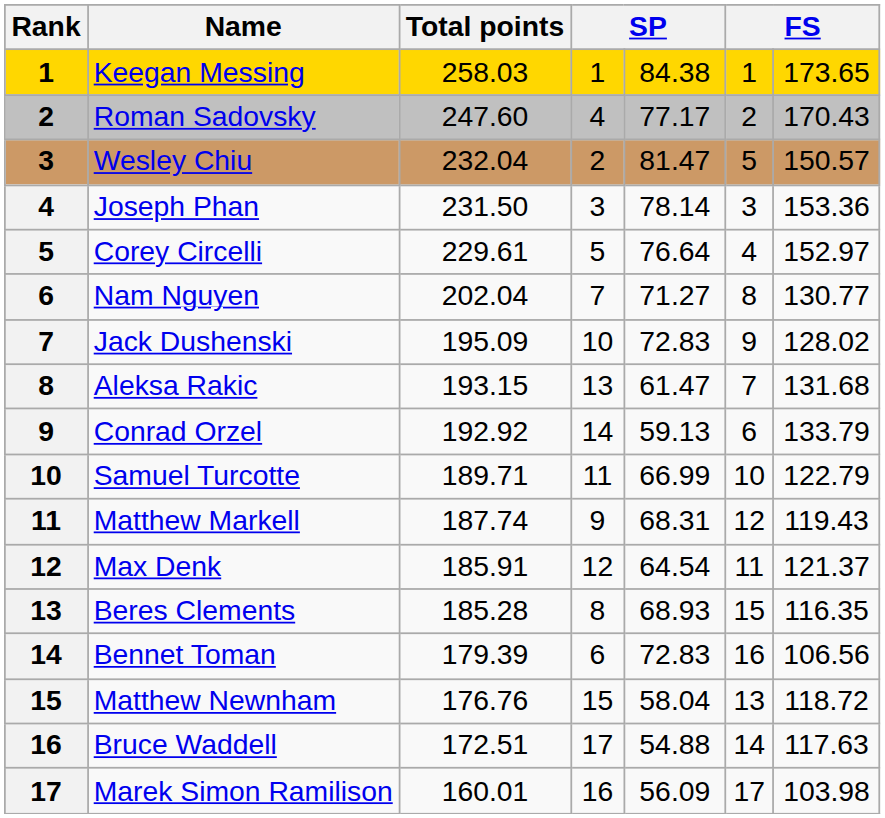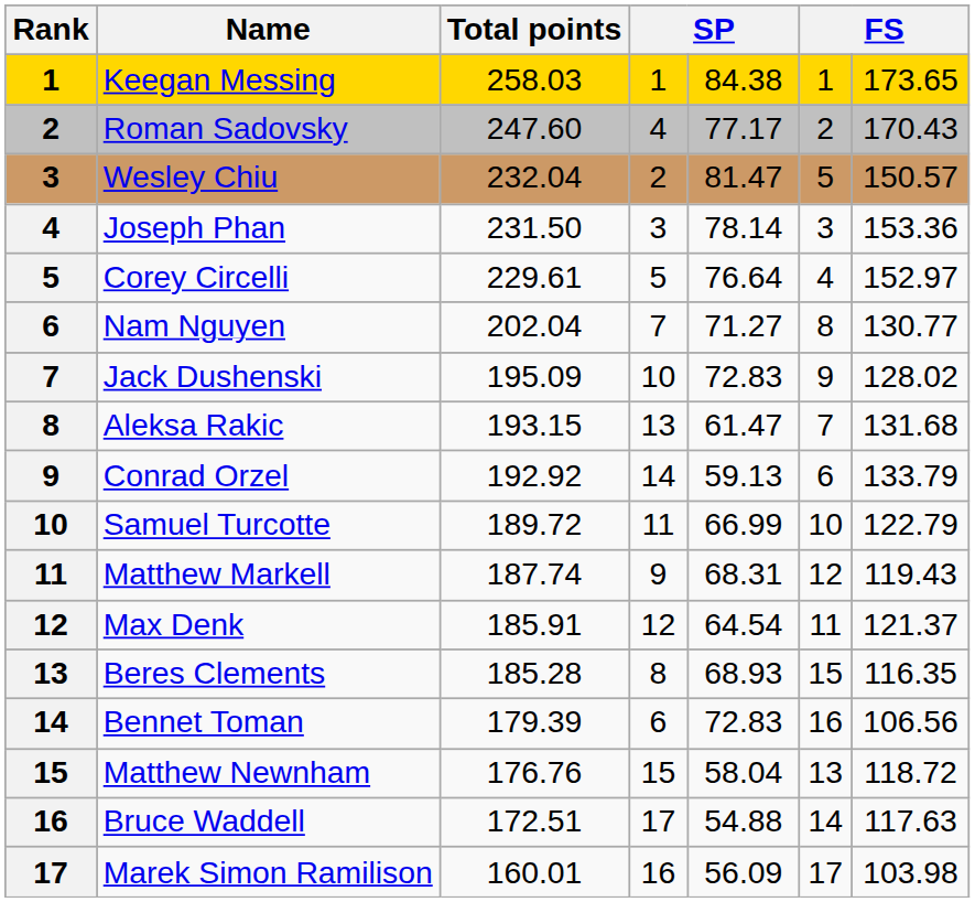Samuel Turcotte | Total points: 189.71 -> 189.72
